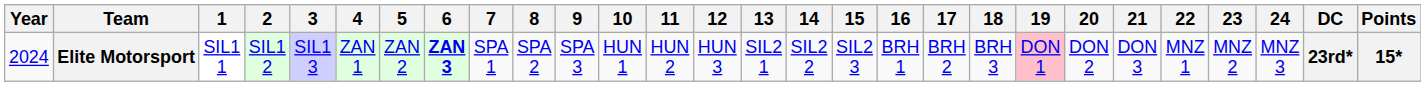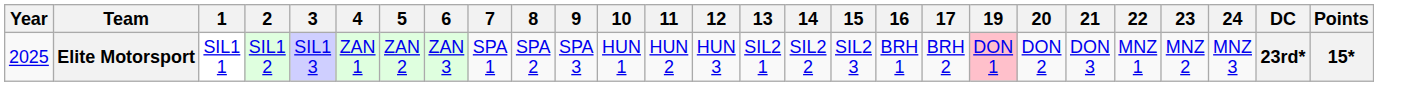- column: 18 | BRH 3
Elite Motorsport | Year: 2024 -> 2025
Elite Motorsport | 6: bold -> normal
